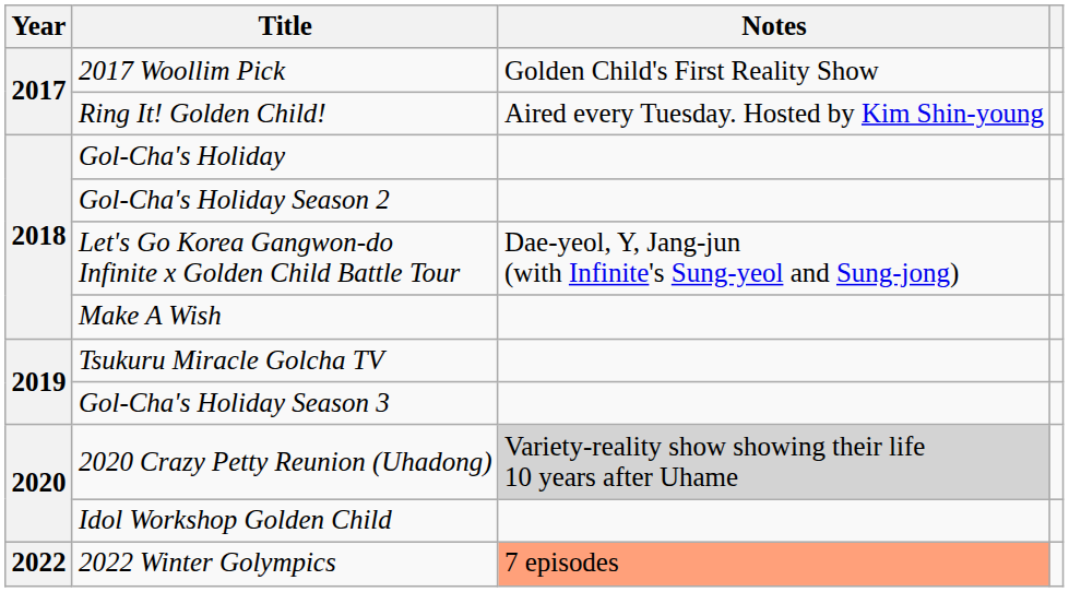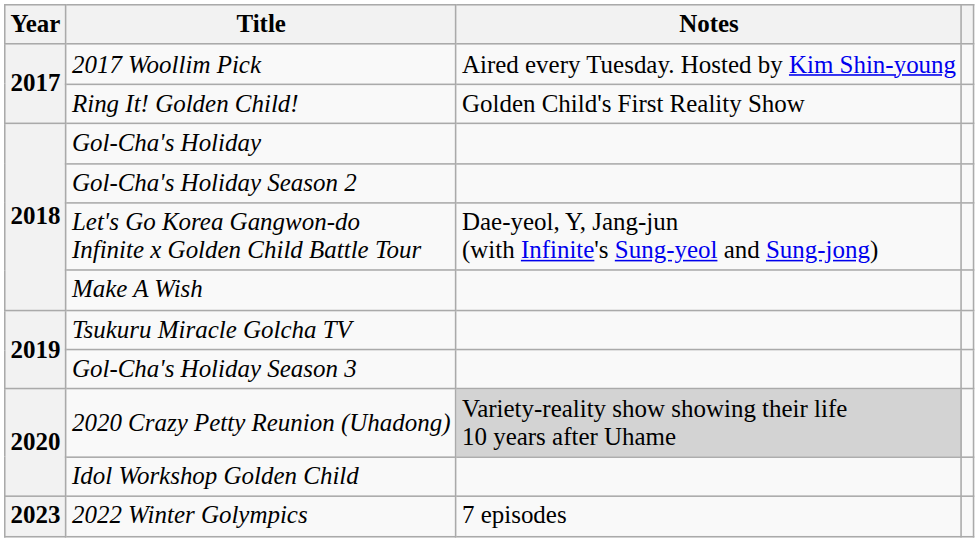2017 Woollim Pick | Notes: Golden Child's First Reality Show -> Aired every Tuesday. Hosted by Kim Shin-young
Ring It! Golden Child! | Notes: Aired every Tuesday. Hosted by Kim Shin-young -> Golden Child's First Reality Show
2022 Winter Golympics | Year: 2022 -> 2023
2022 Winter Golympics | Notes: lightsalmon background -> no background
